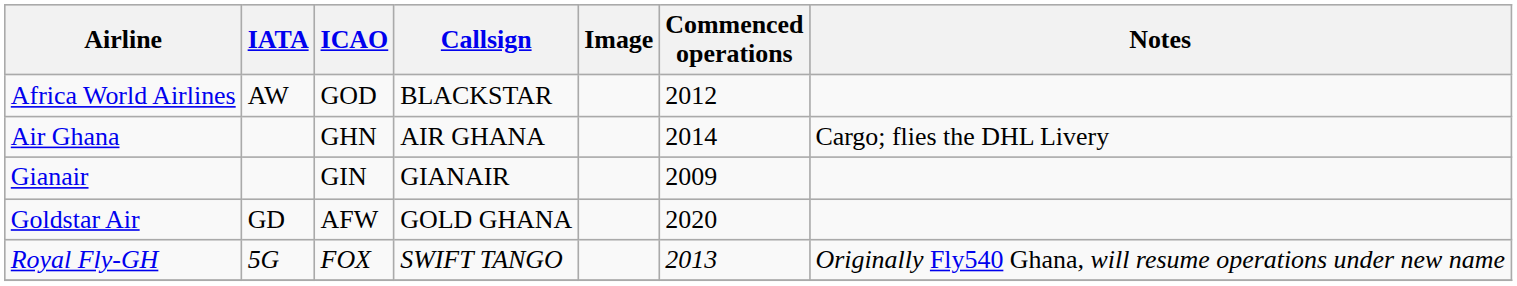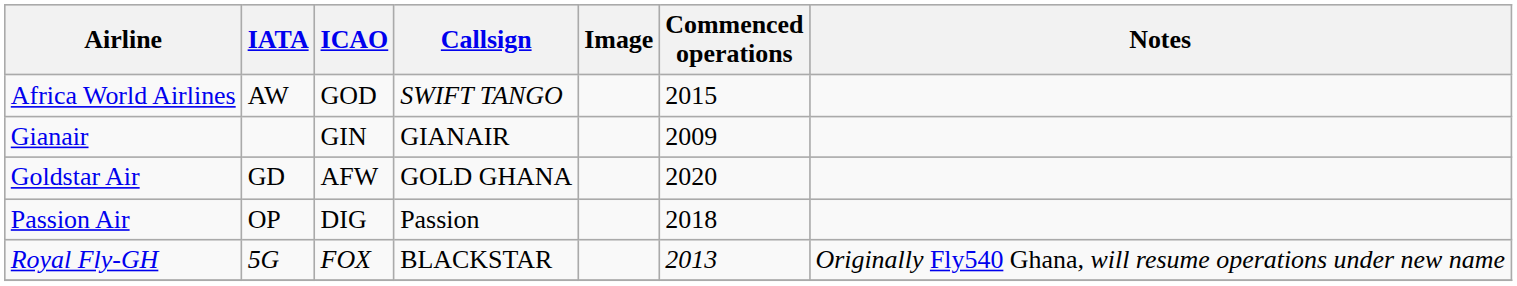Africa World Airlines | Callsign: BLACKSTAR -> SWIFT TANGO
Africa World Airlines | Commenced operations: 2012 -> 2015
- row: Air Ghana | GHN | AIR GHANA | 2014 | Cargo; flies the DHL Livery
+ row: Passion Air | OP | DIG | Passion | 2018
Royal Fly-GH | Callsign: SWIFT TANGO -> BLACKSTAR
